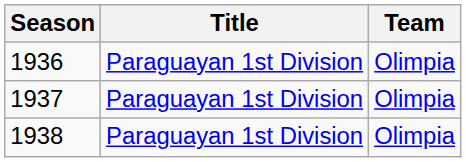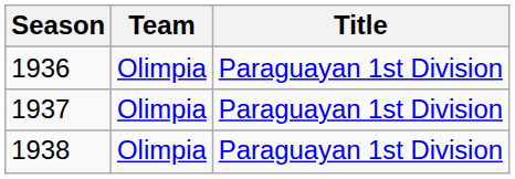columns swapped: Team <-> Title
